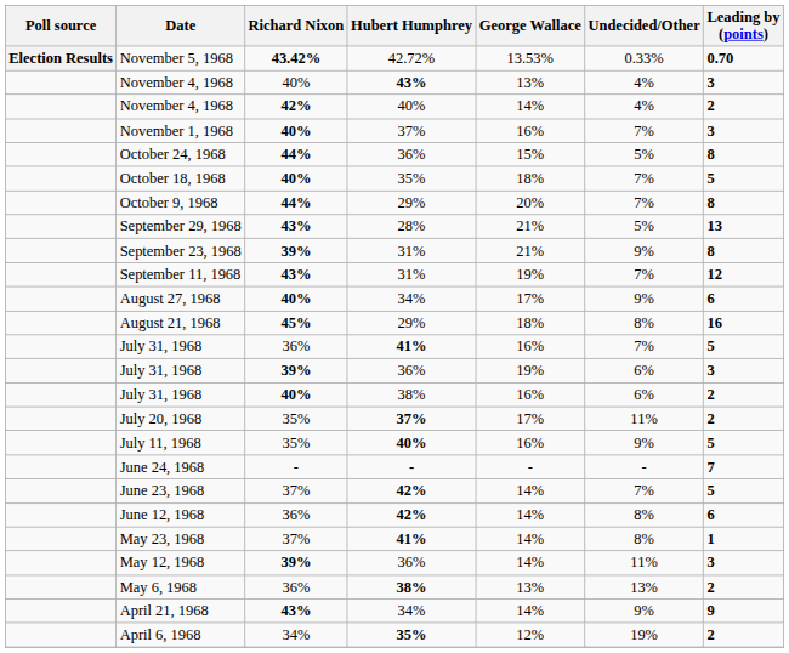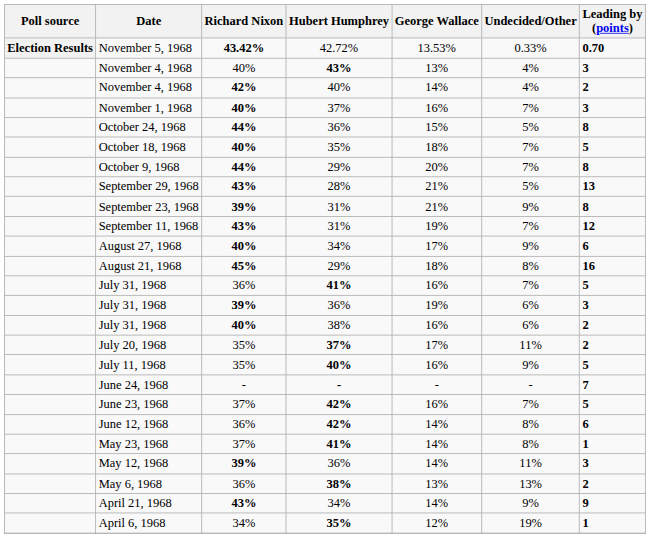June 23, 1968 | George Wallace: 14% -> 16%
April 6, 1968 | Leading by (points): 2 -> 1
